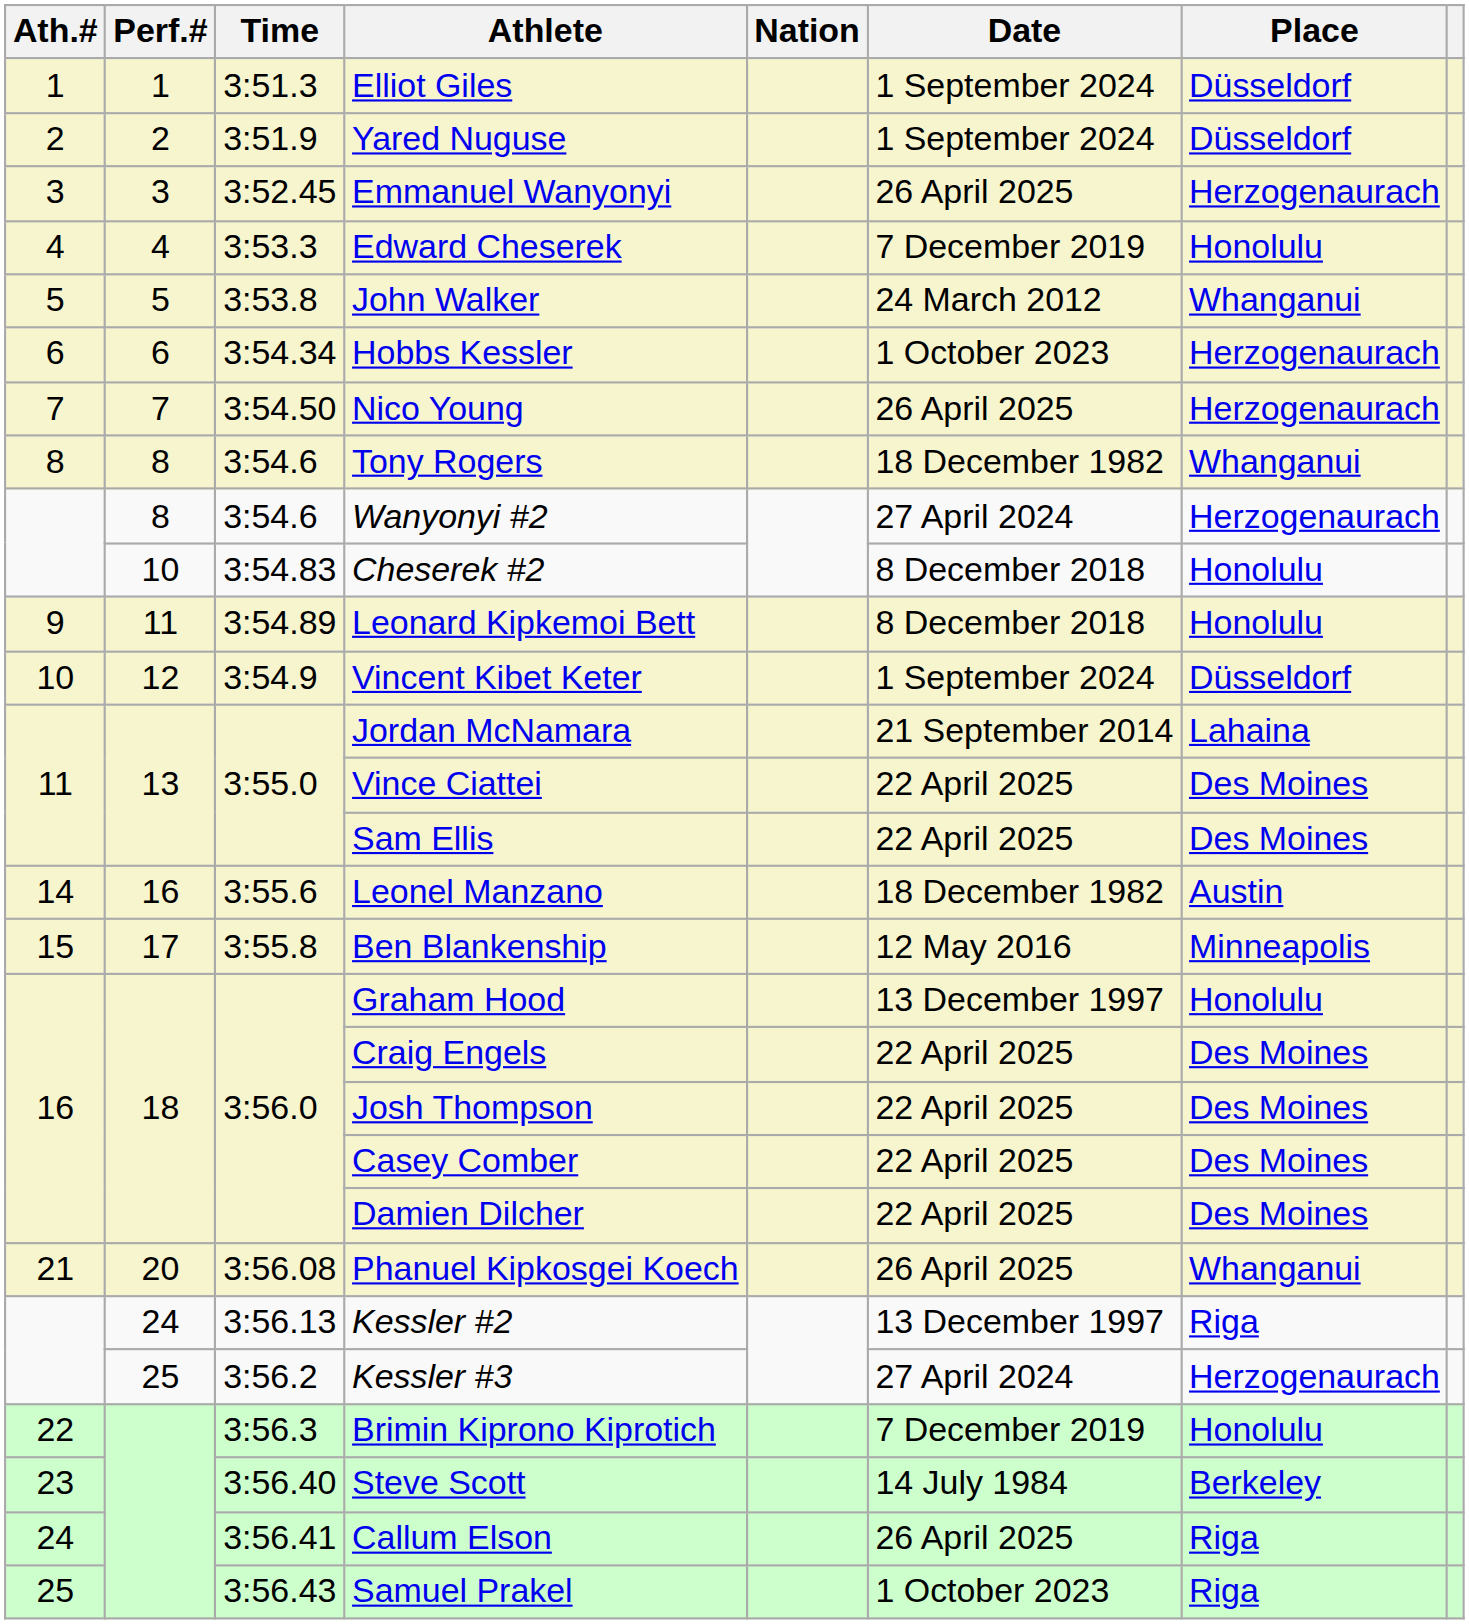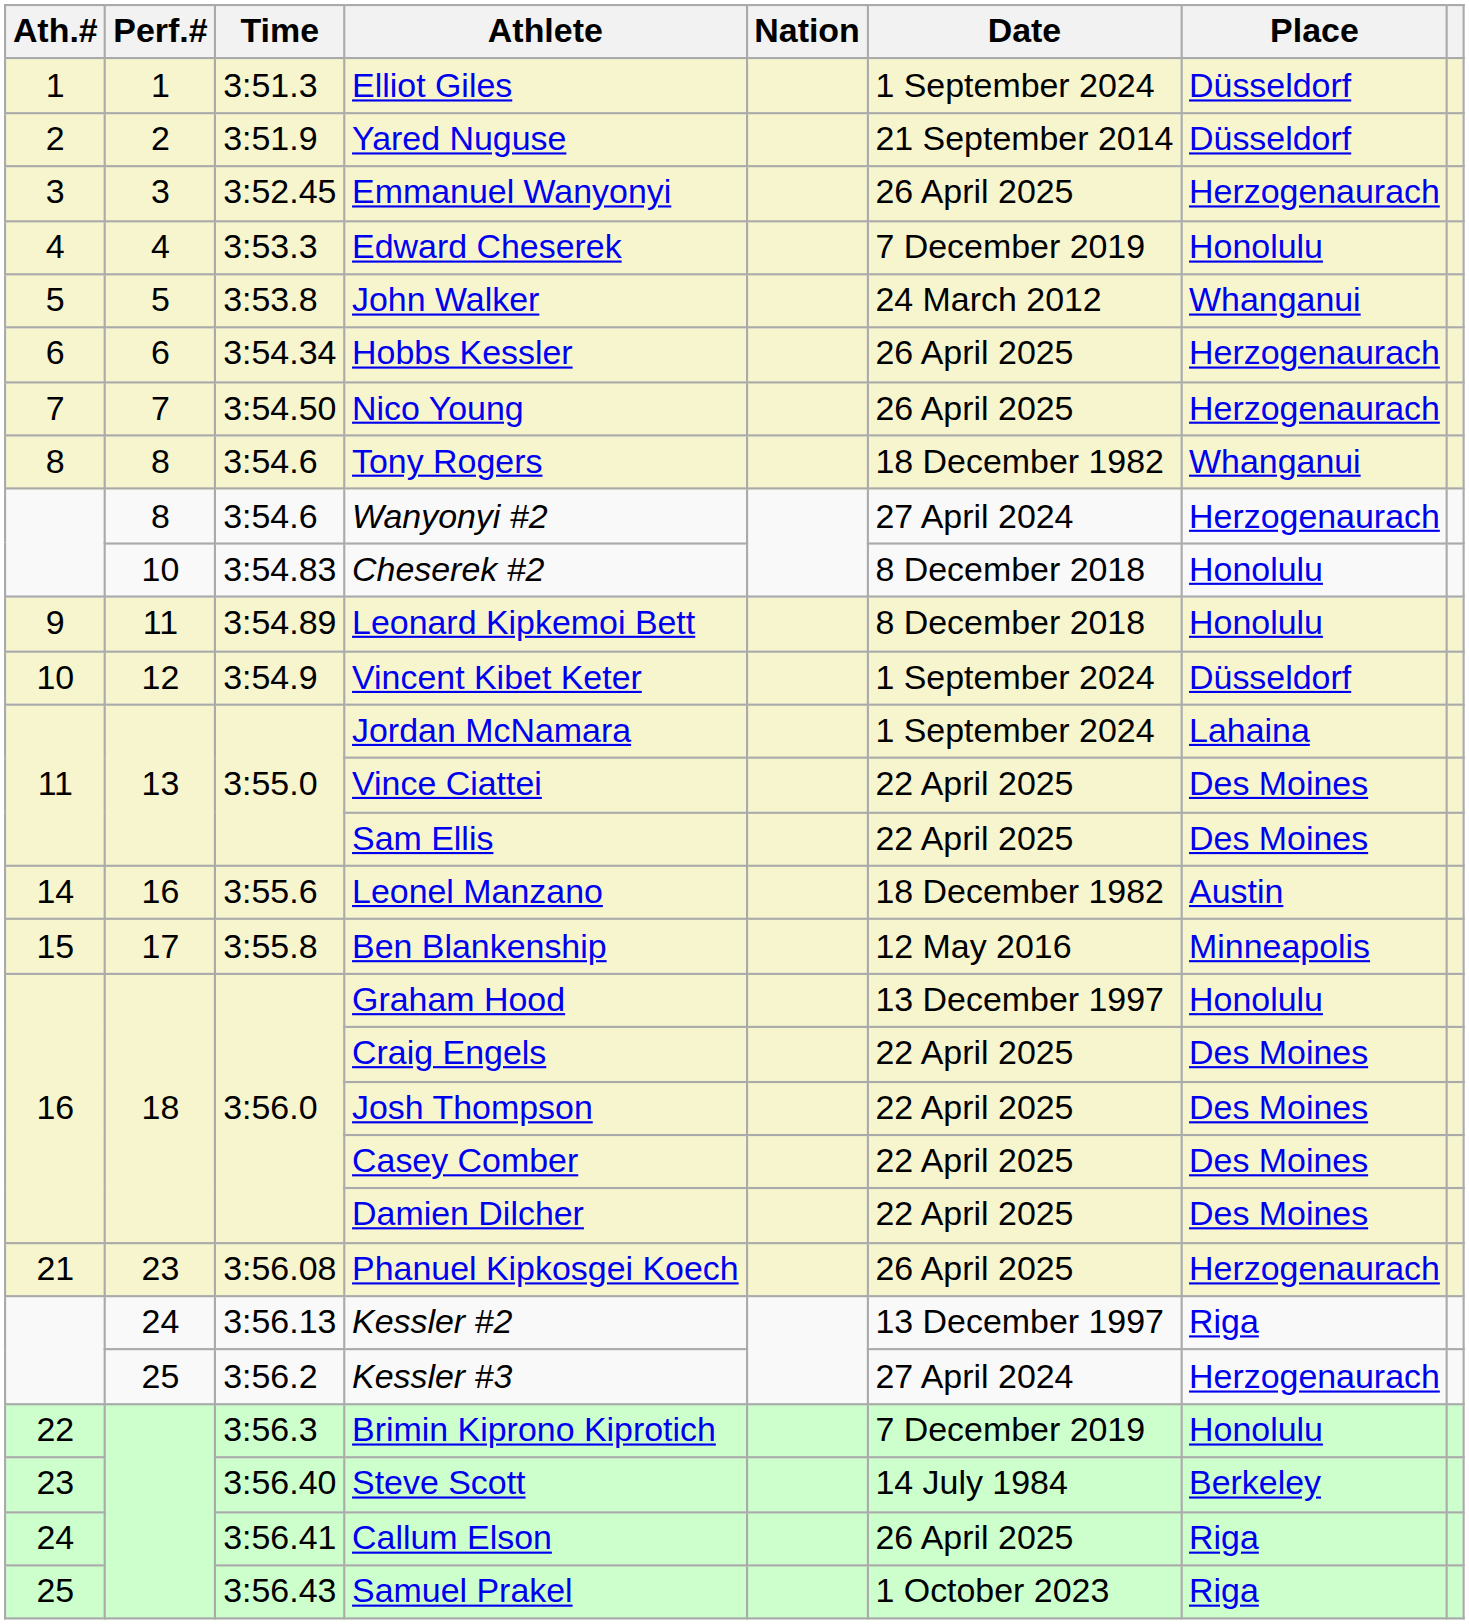Yared Nuguse | Date: 1 September 2024 -> 21 September 2014
Hobbs Kessler | Date: 1 October 2023 -> 26 April 2025
Jordan McNamara | Date: 21 September 2014 -> 1 September 2024
Phanuel Kipkosgei Koech | Perf.#: 20 -> 23
Phanuel Kipkosgei Koech | Place: Whanganui -> Herzogenaurach
